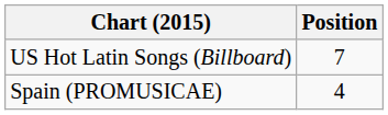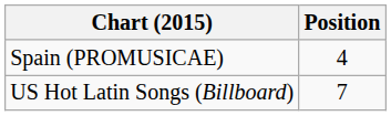rows swapped: Spain (PROMUSICAE) <-> US Hot Latin Songs (Billboard)
